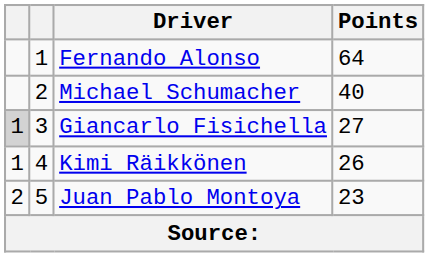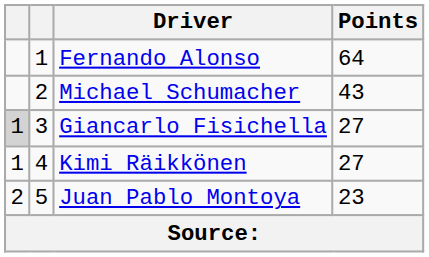Michael Schumacher | Points: 40 -> 43
Kimi Räikkönen | Points: 26 -> 27
